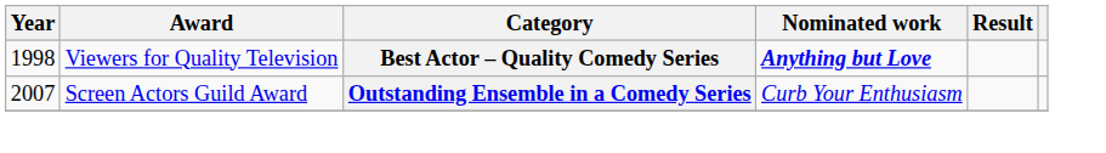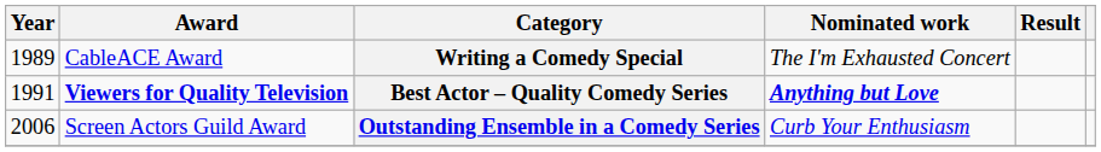+ row: 1989 | CableACE Award | Writing a Comedy Special | The I'm Exhausted Concert
Best Actor – Quality Comedy Series | Year: 1998 -> 1991
Best Actor – Quality Comedy Series | Award: normal -> bold
Outstanding Ensemble in a Comedy Series | Year: 2007 -> 2006
